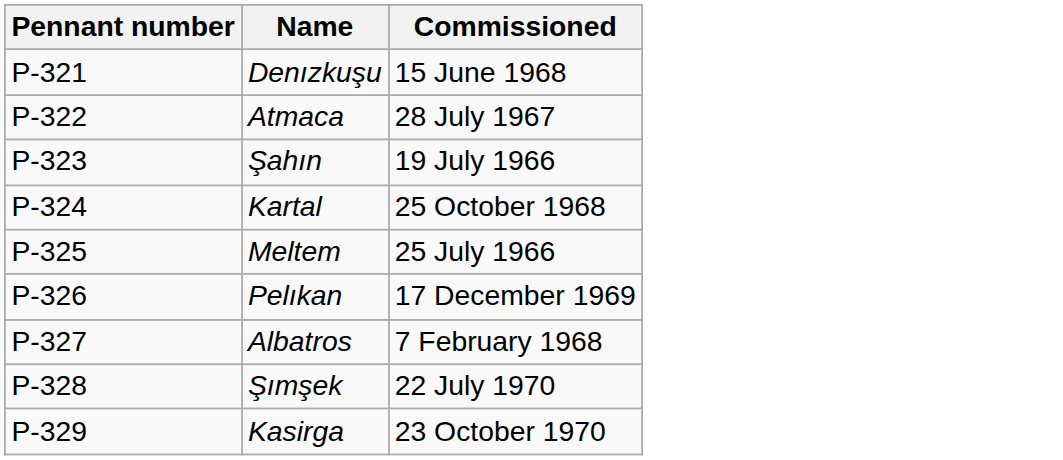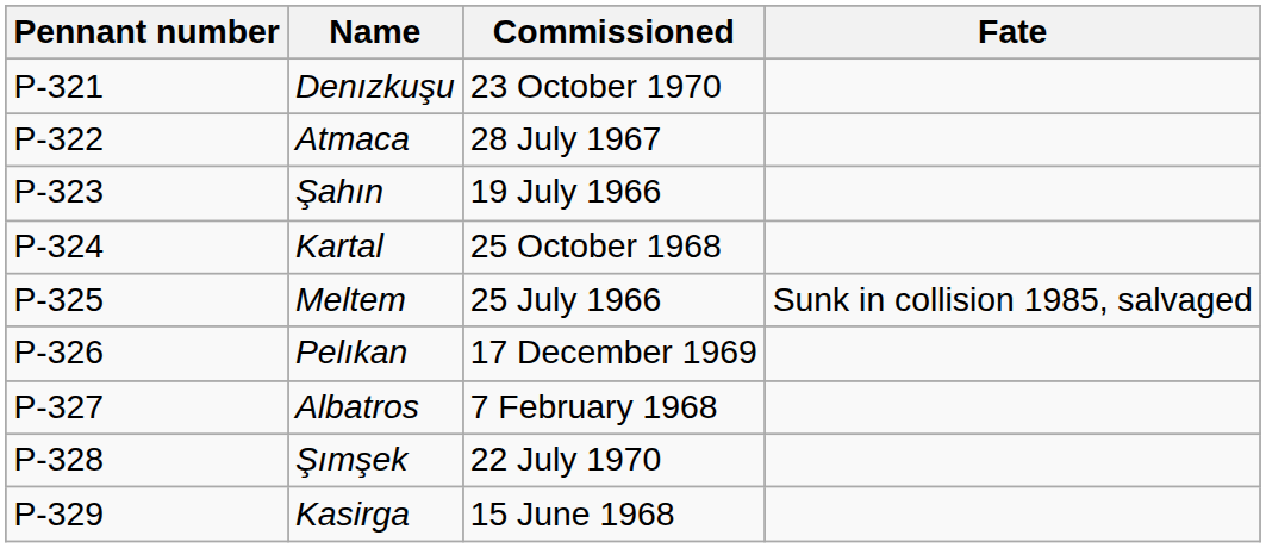+ column: Fate | Sunk in collision 1985, salvaged
Denızkuşu | Commissioned: 15 June 1968 -> 23 October 1970
Kasirga | Commissioned: 23 October 1970 -> 15 June 1968
